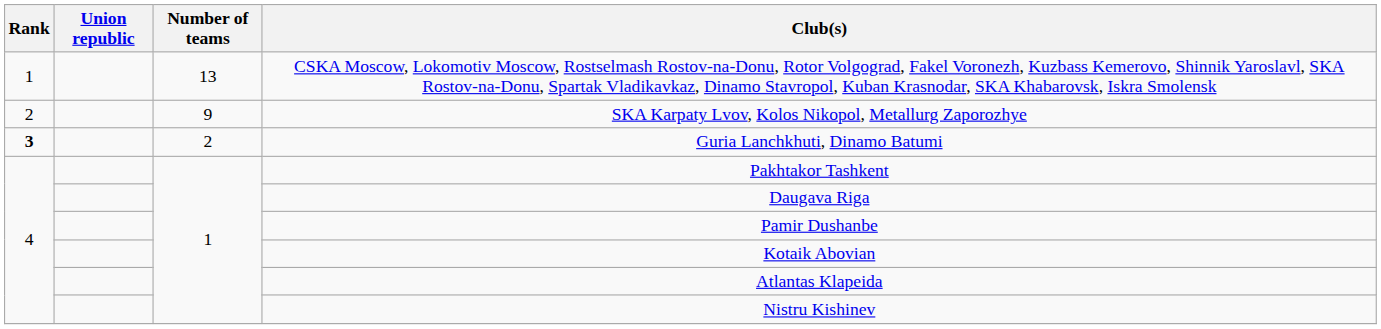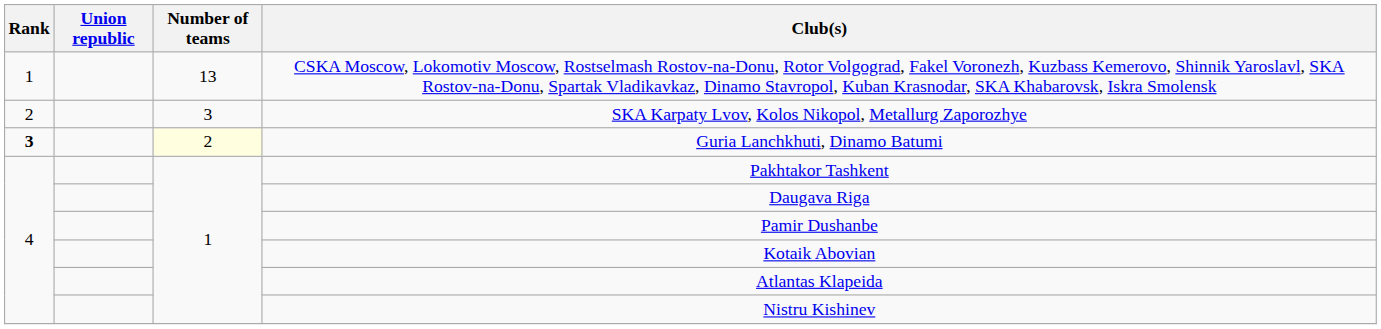SKA Karpaty Lvov, Kolos Nikopol, Metallurg Zaporozhye | Number of teams: 9 -> 3
Guria Lanchkhuti, Dinamo Batumi | Number of teams: no background -> lightyellow background
